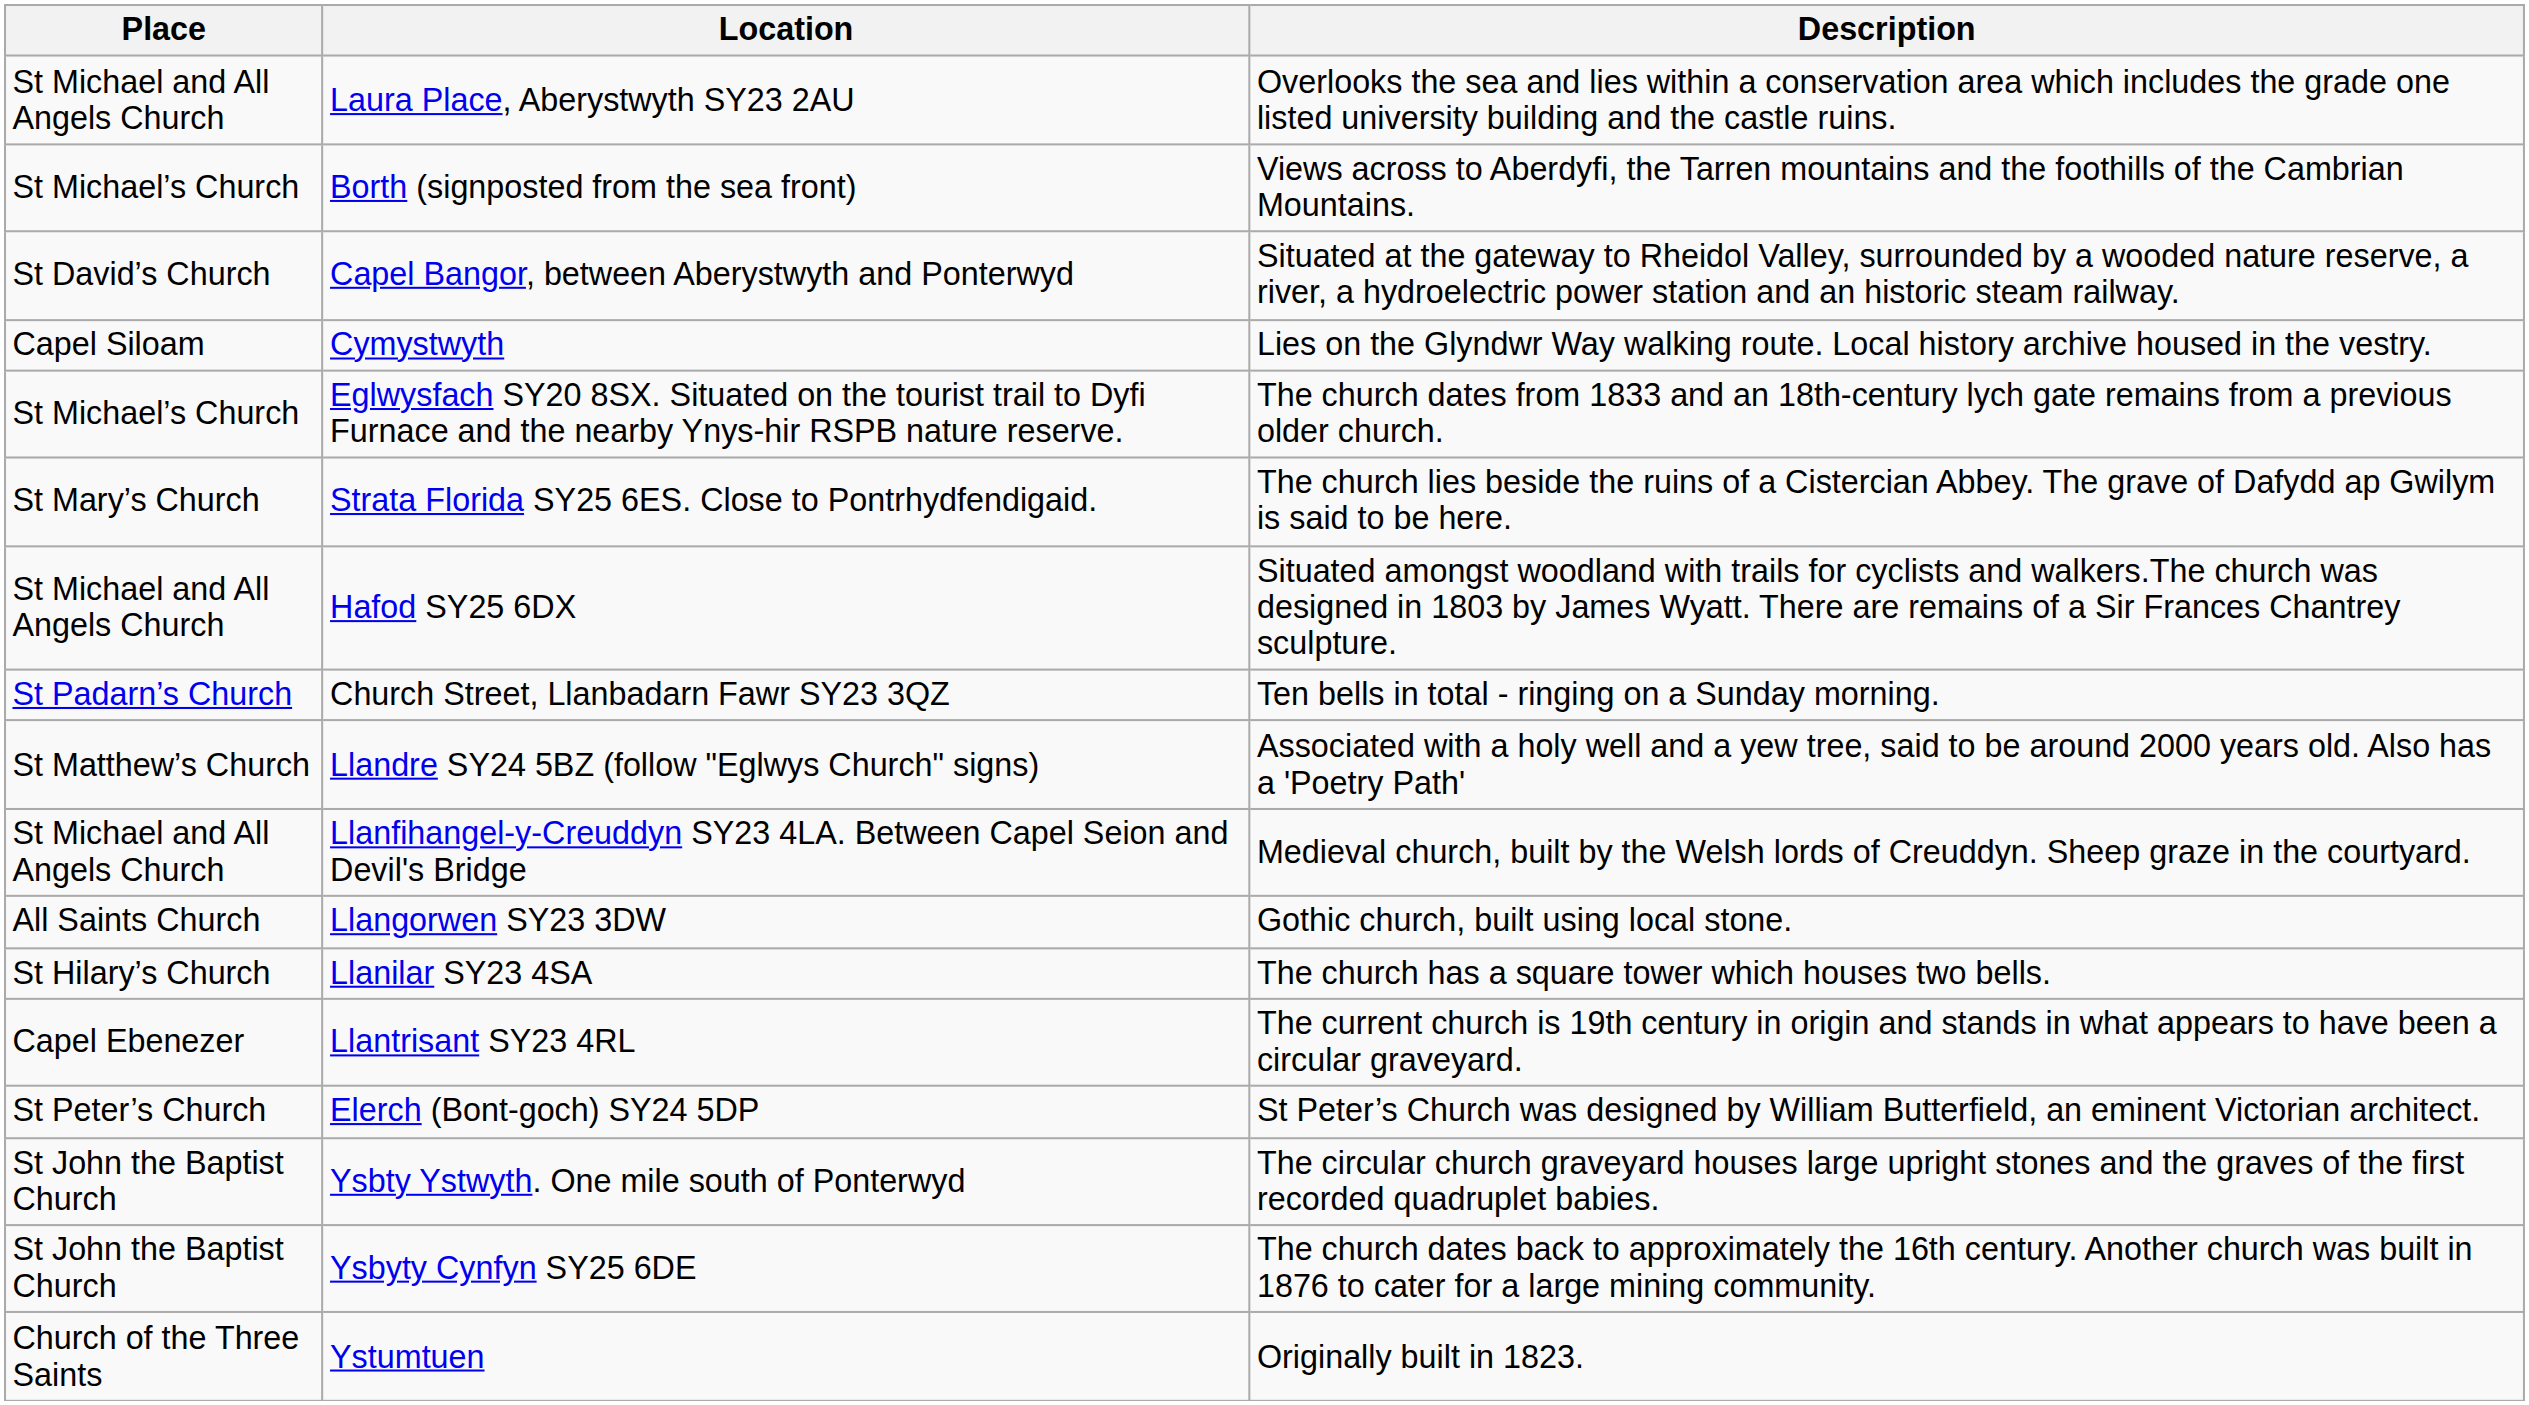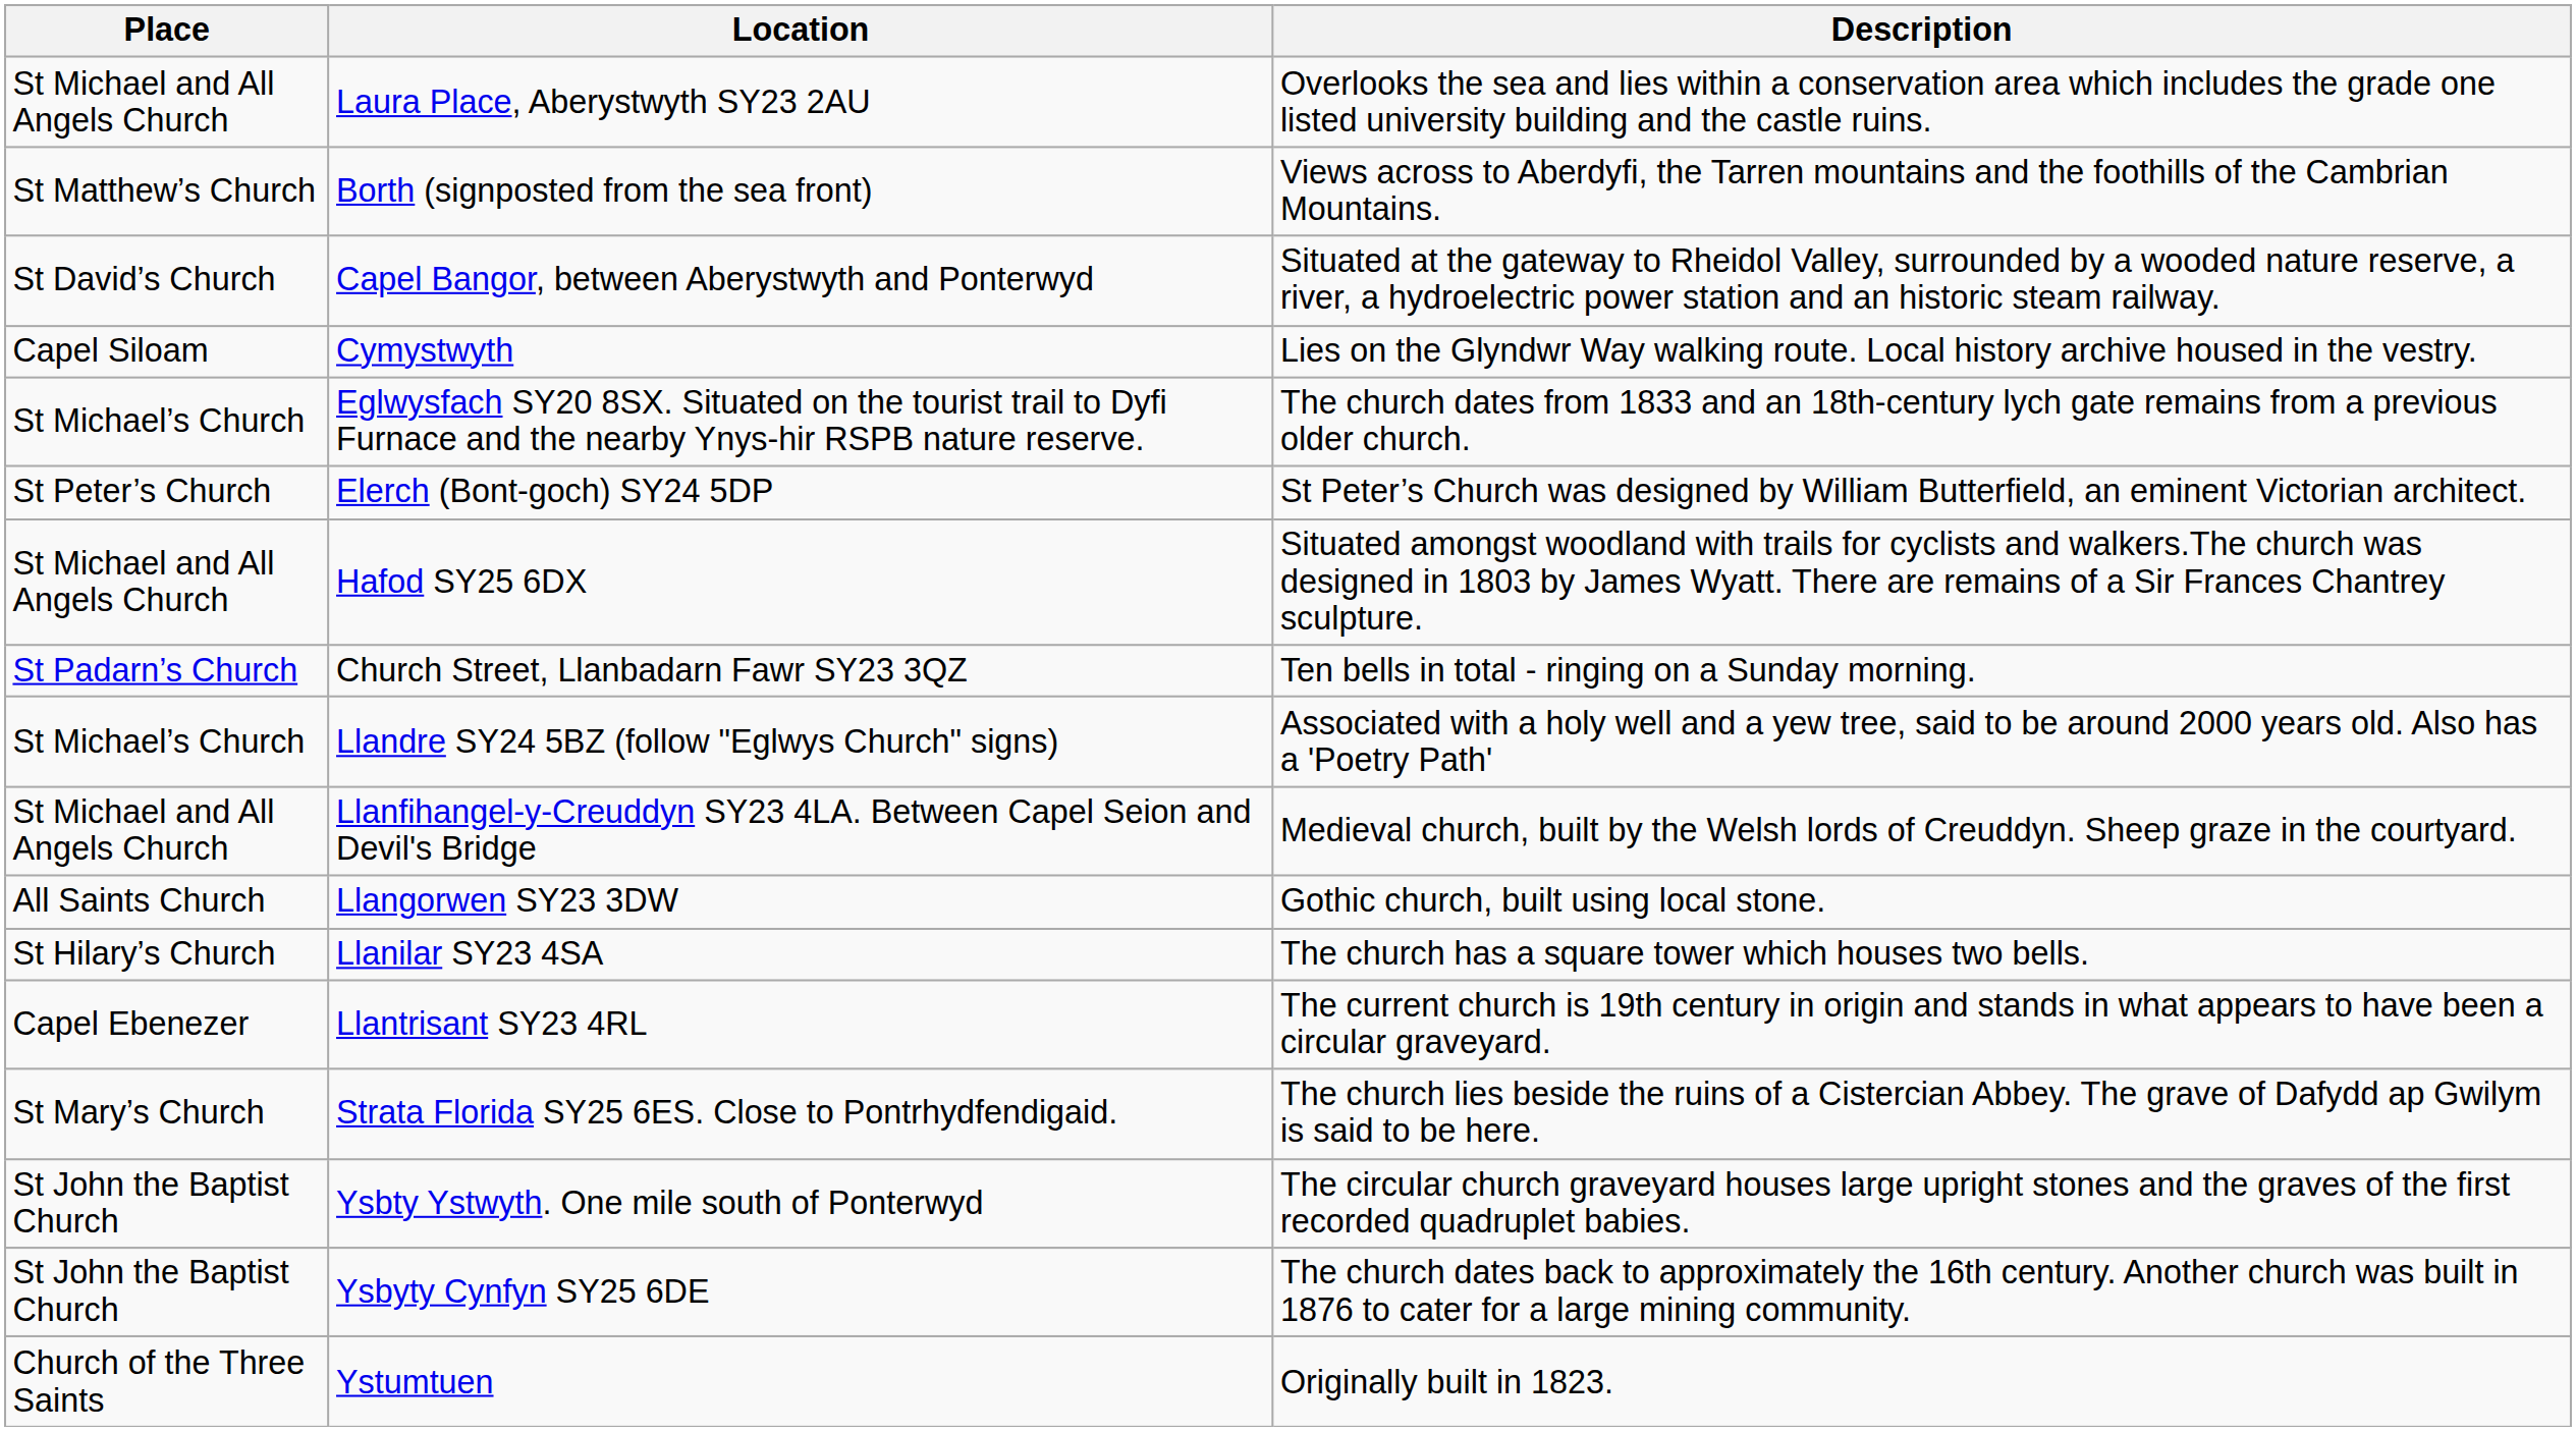Borth (signposted from the sea front) | Place: St Michael’s Church -> St Matthew’s Church
rows swapped: Elerch (Bont-goch) SY24 5DP <-> Strata Florida SY25 6ES. Close to Pontrhydfendigaid.
Llandre SY24 5BZ (follow "Eglwys Church" signs) | Place: St Matthew’s Church -> St Michael’s Church
